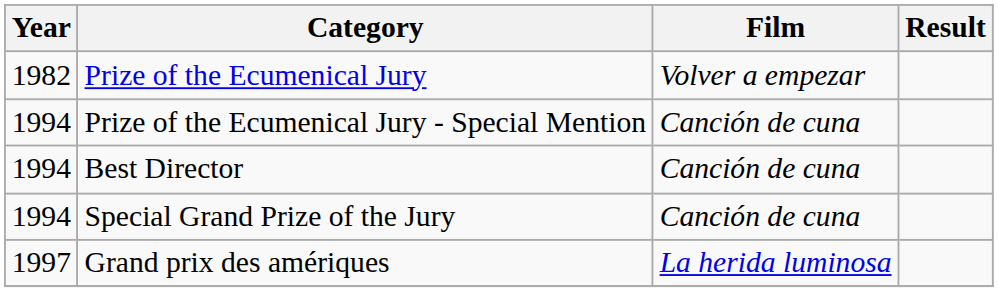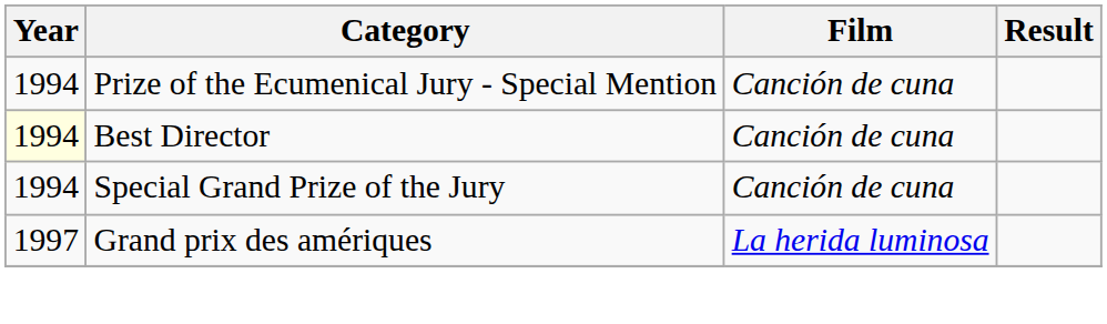- row: 1982 | Prize of the Ecumenical Jury | Volver a empezar
Best Director | Year: no background -> lightyellow background
